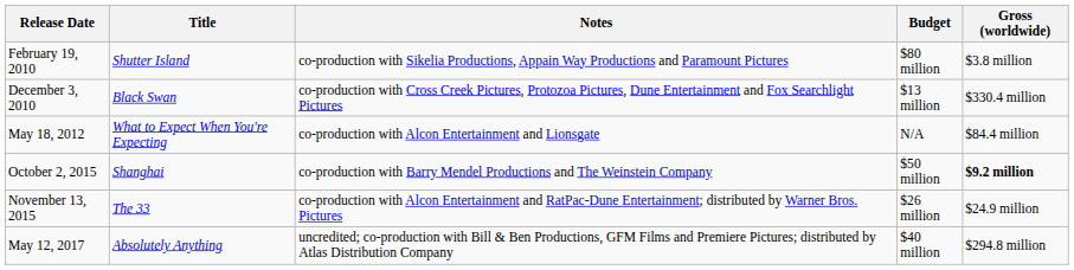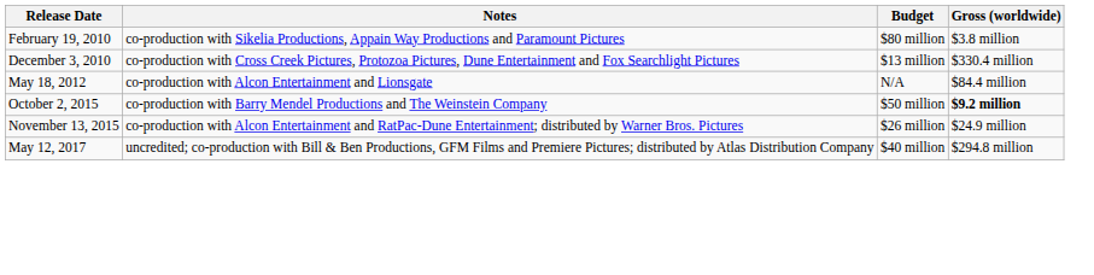- column: Title | Shutter Island | Black Swan | What to Expect When You're Expecting | Shanghai | The 33 | Absolutely Anything
